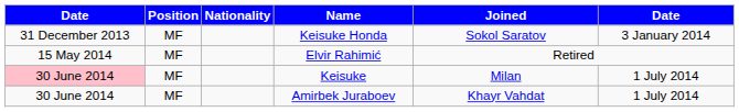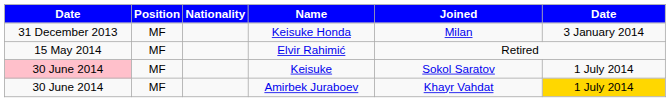Keisuke Honda | Joined: Sokol Saratov -> Milan
Keisuke | Joined: Milan -> Sokol Saratov
Amirbek Juraboev | column 6: no background -> gold background
